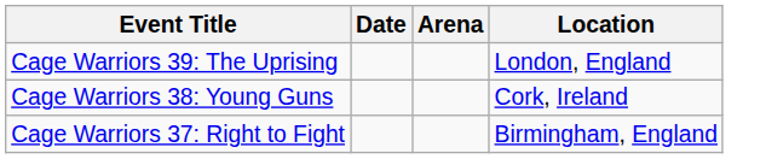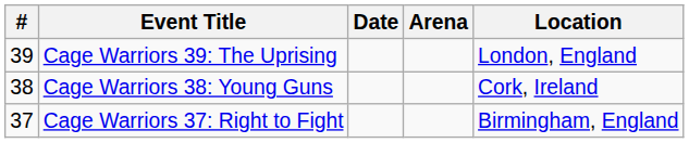+ column: # | 39 | 38 | 37
